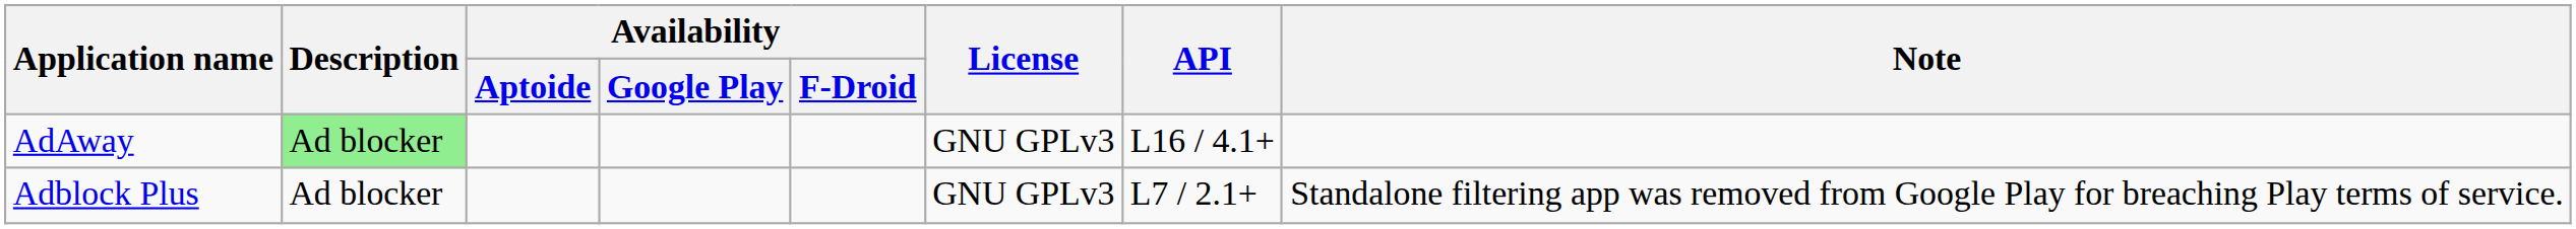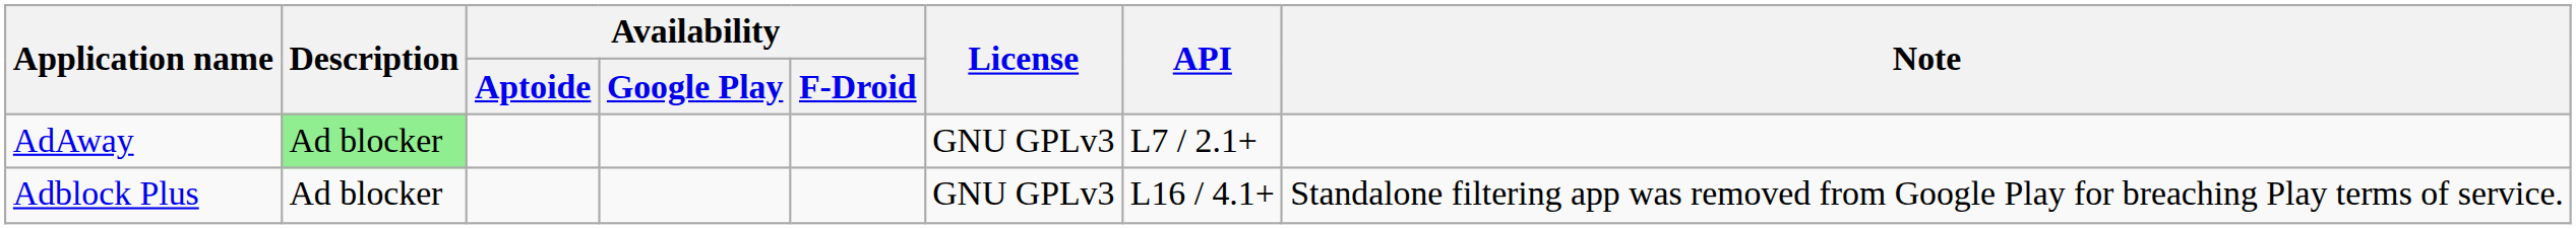AdAway | API: L16 / 4.1+ -> L7 / 2.1+
Adblock Plus | API: L7 / 2.1+ -> L16 / 4.1+
